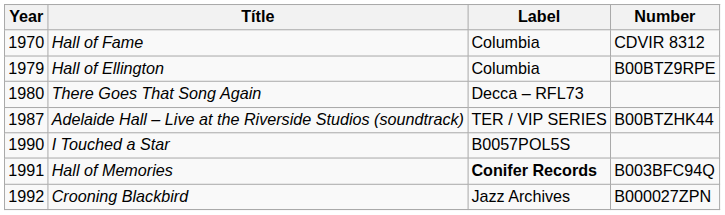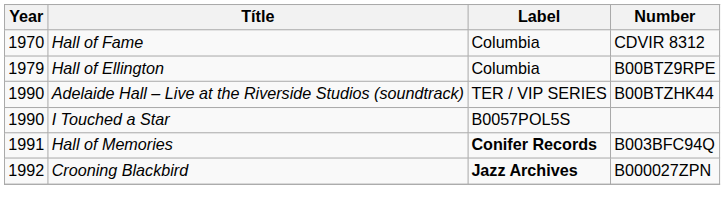- row: 1980 | There Goes That Song Again | Decca – RFL73
Adelaide Hall – Live at the Riverside Studios (soundtrack) | Year: 1987 -> 1990
Crooning Blackbird | Label: normal -> bold
